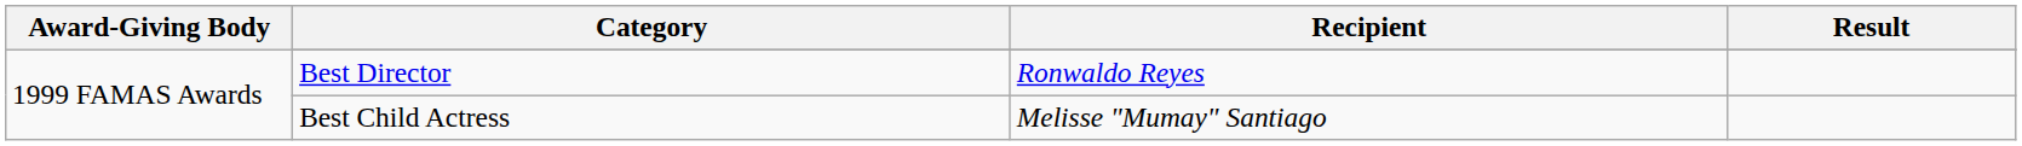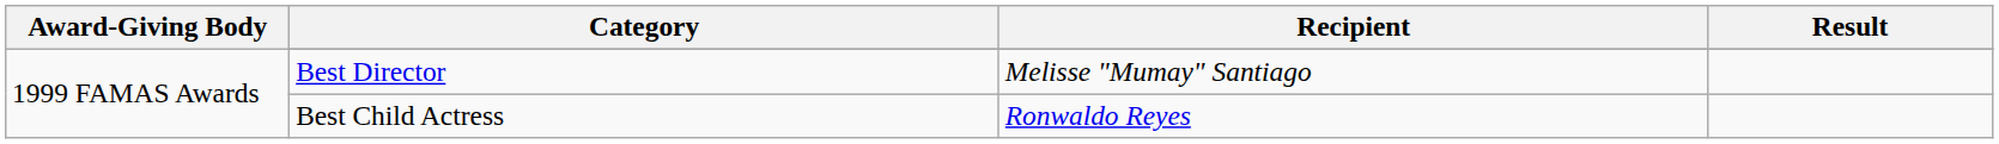Best Director | Recipient: Ronwaldo Reyes -> Melisse "Mumay" Santiago
Best Child Actress | Recipient: Melisse "Mumay" Santiago -> Ronwaldo Reyes
